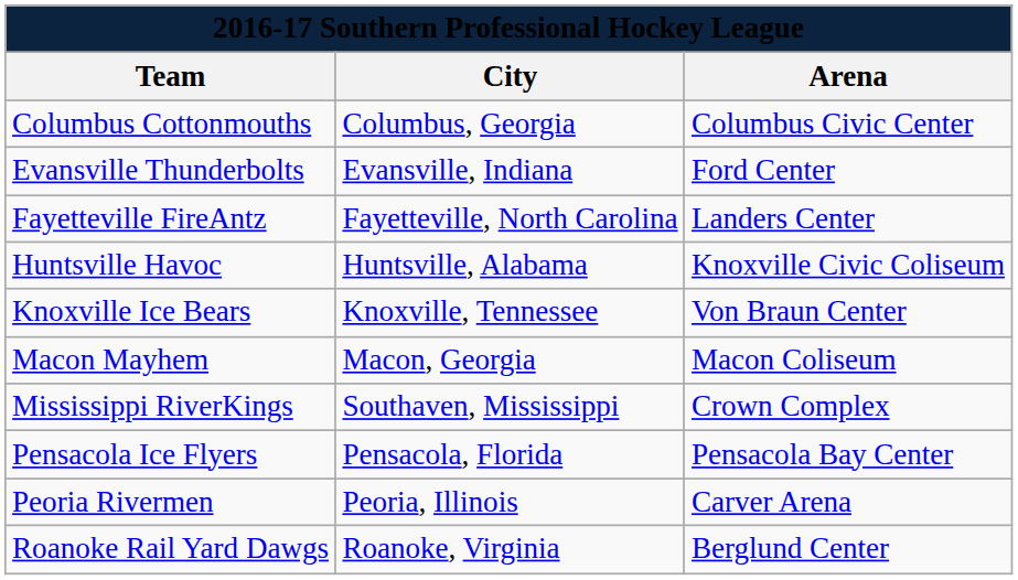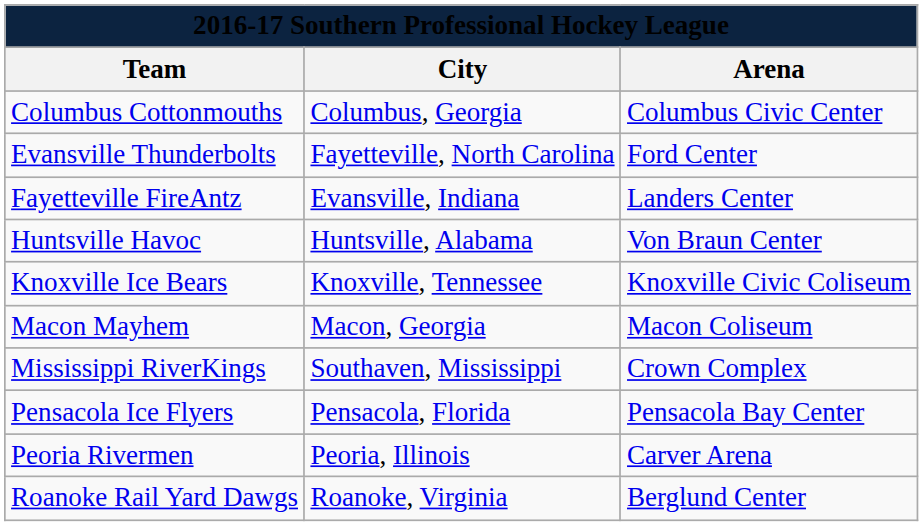Evansville Thunderbolts | City: Evansville, Indiana -> Fayetteville, North Carolina
Fayetteville FireAntz | City: Fayetteville, North Carolina -> Evansville, Indiana
Huntsville Havoc | Arena: Knoxville Civic Coliseum -> Von Braun Center
Knoxville Ice Bears | Arena: Von Braun Center -> Knoxville Civic Coliseum
